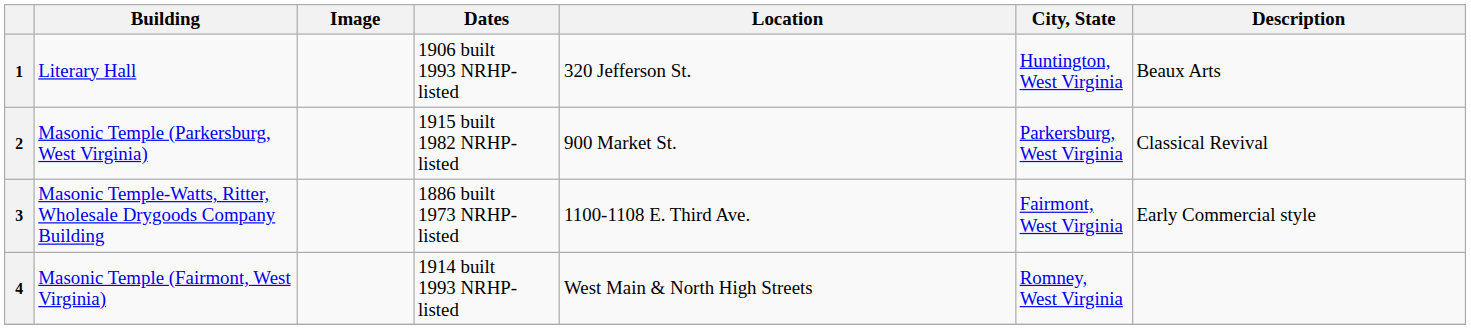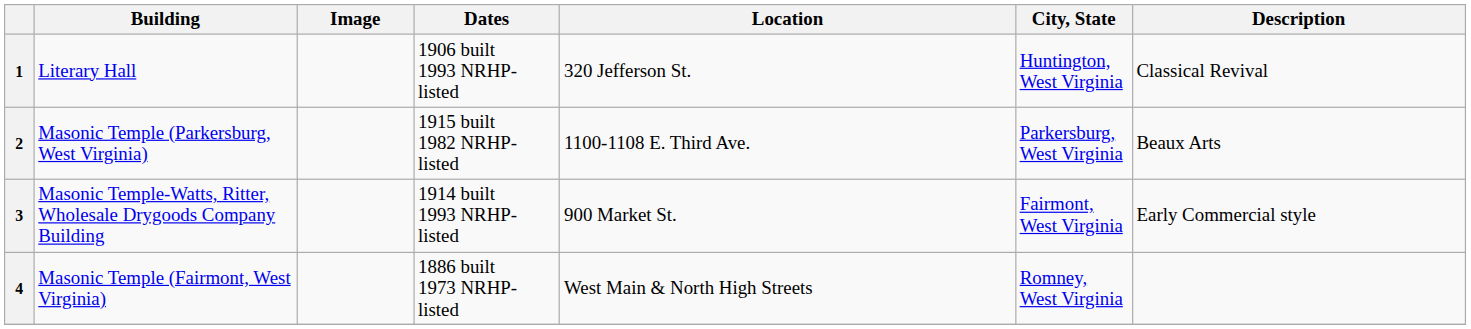1 | Description: Beaux Arts -> Classical Revival
2 | Location: 900 Market St. -> 1100-1108 E. Third Ave.
2 | Description: Classical Revival -> Beaux Arts
3 | Dates: 1886 built 1973 NRHP-listed -> 1914 built 1993 NRHP-listed
3 | Location: 1100-1108 E. Third Ave. -> 900 Market St.
4 | Dates: 1914 built 1993 NRHP-listed -> 1886 built 1973 NRHP-listed
